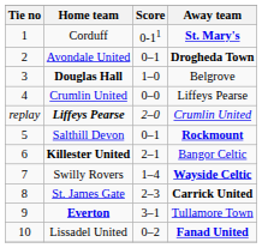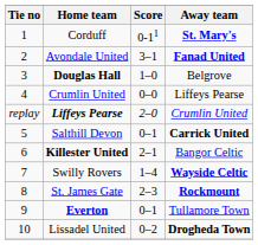Avondale United | Score: 0–1 -> 3–1
Avondale United | Away team: Drogheda Town -> Fanad United
Salthill Devon | Away team: Rockmount -> Carrick United
St. James Gate | Away team: Carrick United -> Rockmount
Everton | Score: 3–1 -> 0–1
Lissadel United | Away team: Fanad United -> Drogheda Town
